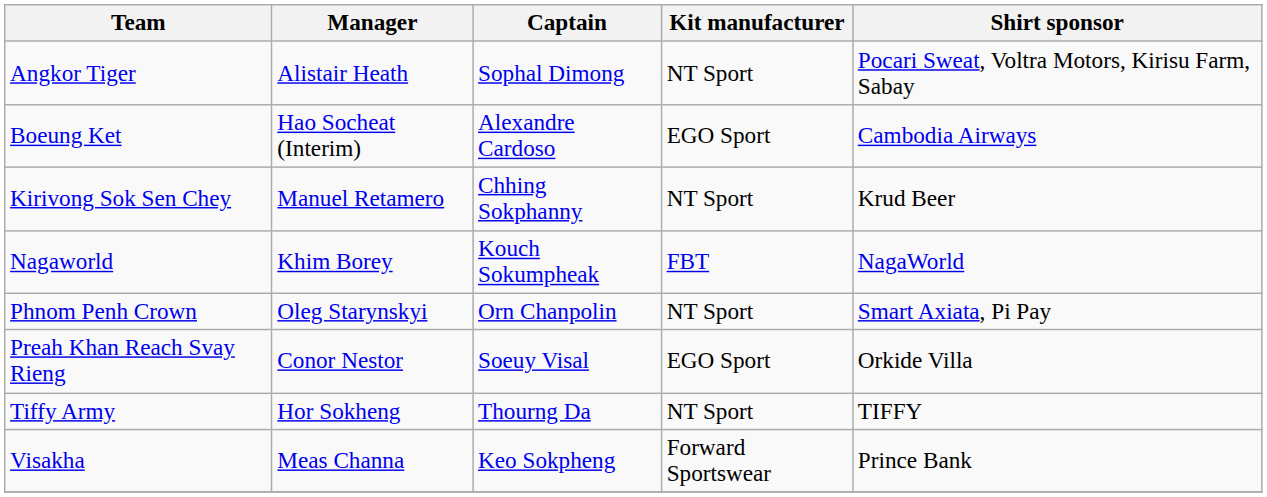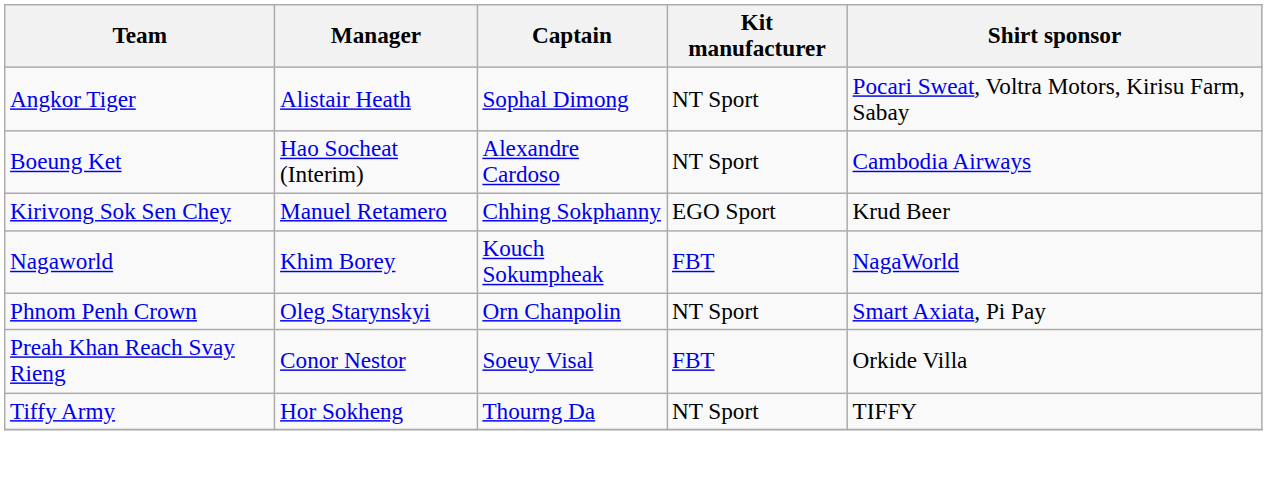Boeung Ket | Kit manufacturer: EGO Sport -> NT Sport
Kirivong Sok Sen Chey | Kit manufacturer: NT Sport -> EGO Sport
Preah Khan Reach Svay Rieng | Kit manufacturer: EGO Sport -> FBT
- row: Visakha | Meas Channa | Keo Sokpheng | Forward Sportswear | Prince Bank
